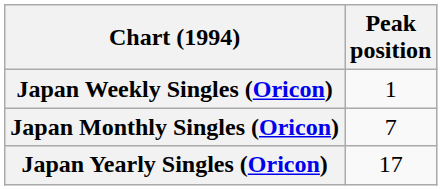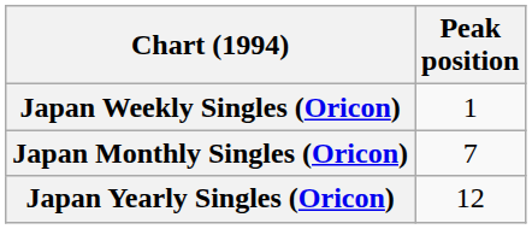Japan Yearly Singles (Oricon) | Peak position: 17 -> 12
